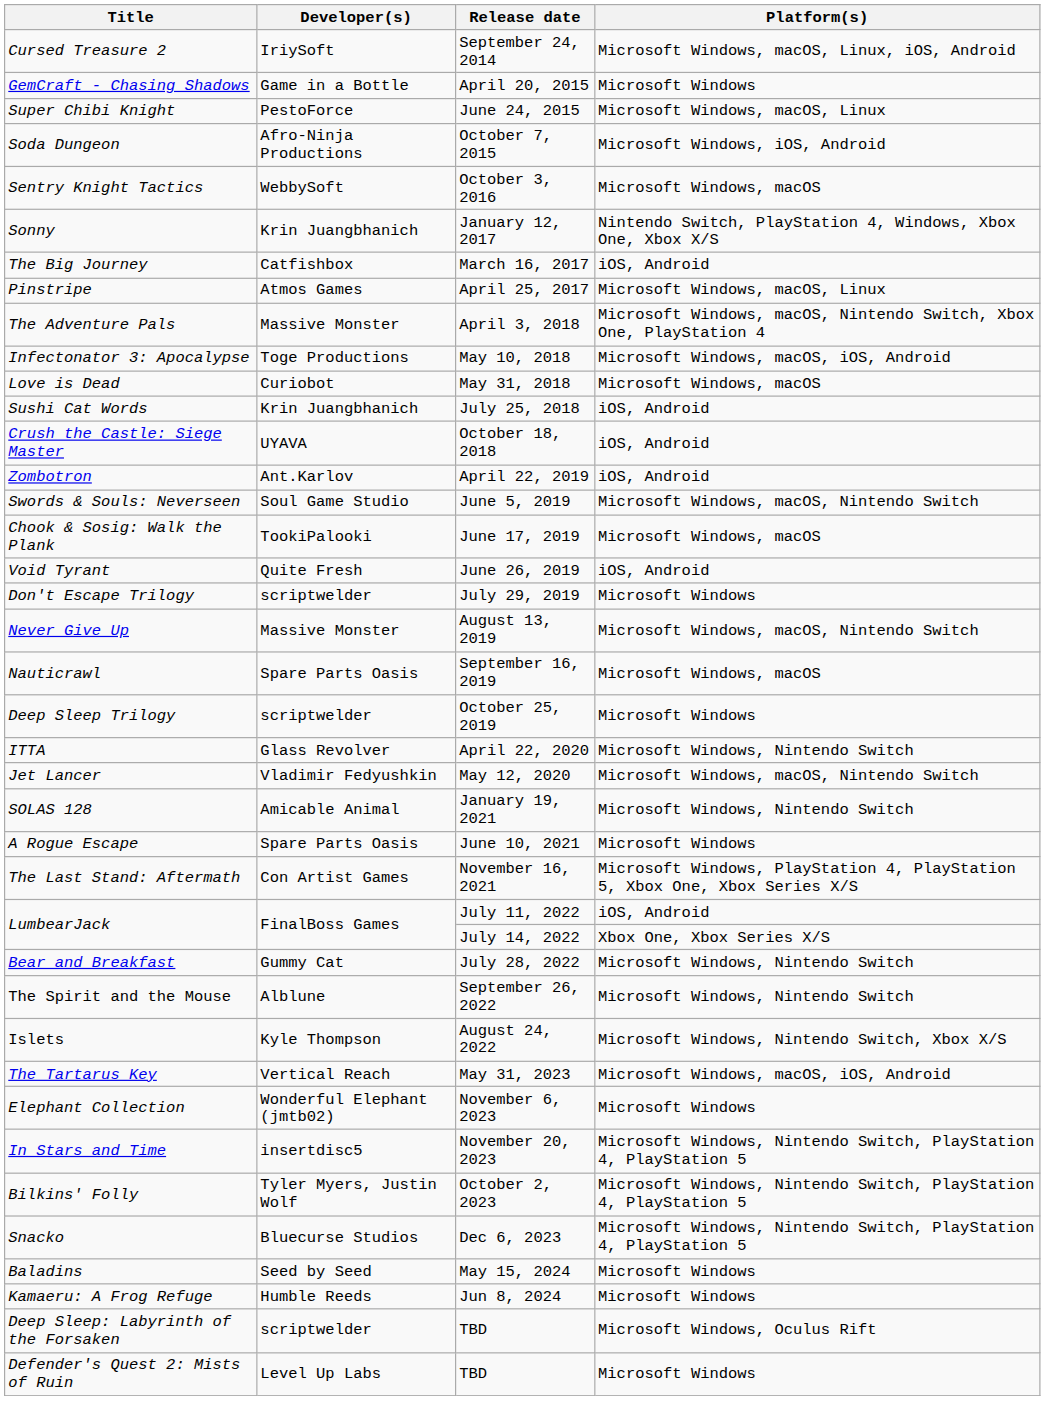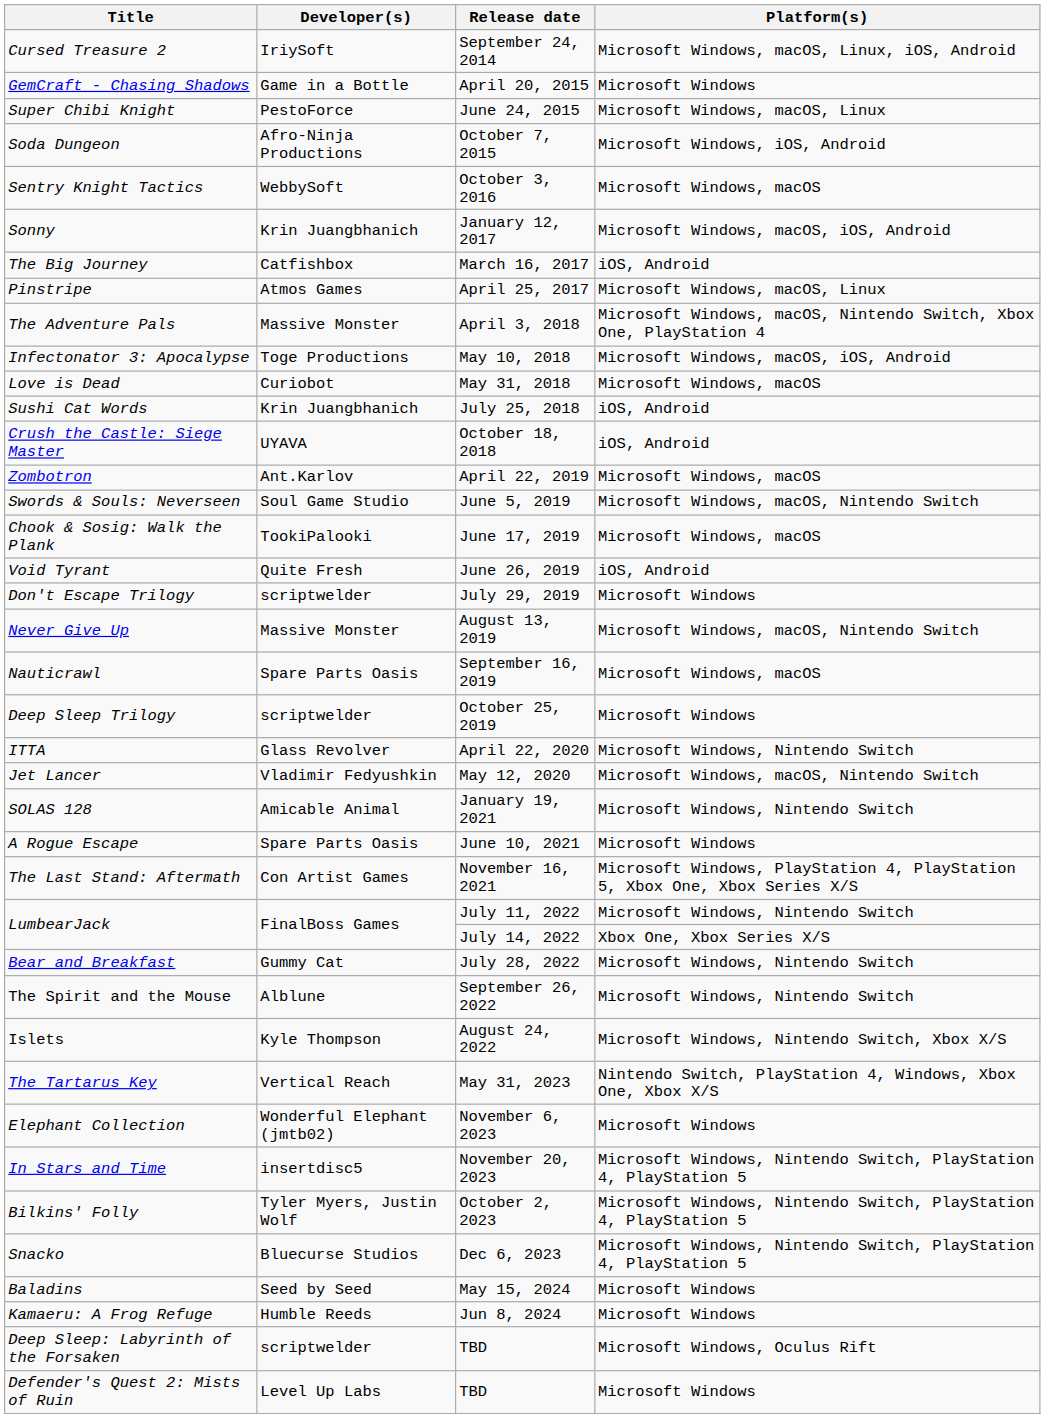Sonny | Platform(s): Nintendo Switch, PlayStation 4, Windows, Xbox One, Xbox X/S -> Microsoft Windows, macOS, iOS, Android
Zombotron | Platform(s): iOS, Android -> Microsoft Windows, macOS
LumbearJack / July 11, 2022 | Platform(s): iOS, Android -> Microsoft Windows, Nintendo Switch
The Tartarus Key | Platform(s): Microsoft Windows, macOS, iOS, Android -> Nintendo Switch, PlayStation 4, Windows, Xbox One, Xbox X/S
